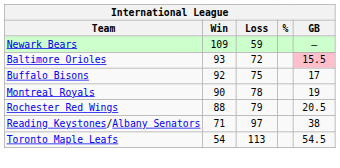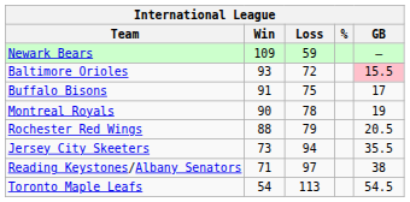Buffalo Bisons | Win: 92 -> 91
+ row: Jersey City Skeeters | 73 | 94 | 35.5
